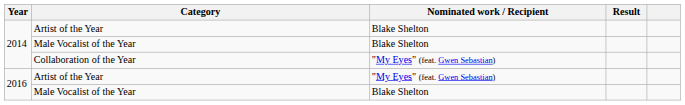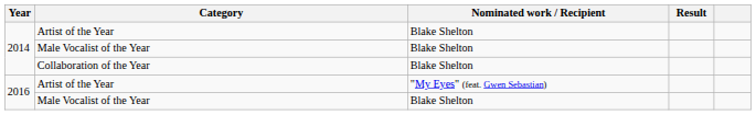Collaboration of the Year | Nominated work / Recipient: "My Eyes" (feat. Gwen Sebastian) -> Blake Shelton
